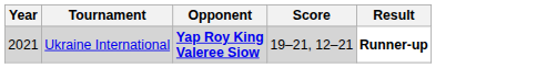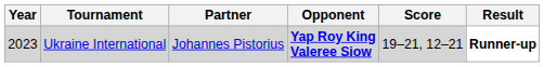+ column: Partner | Johannes Pistorius
Ukraine International | Year: 2021 -> 2023
